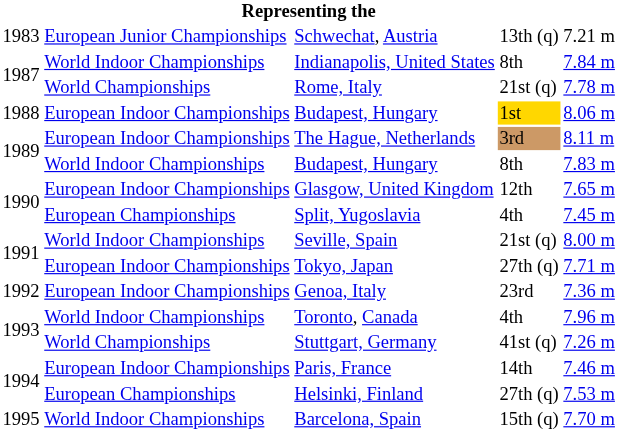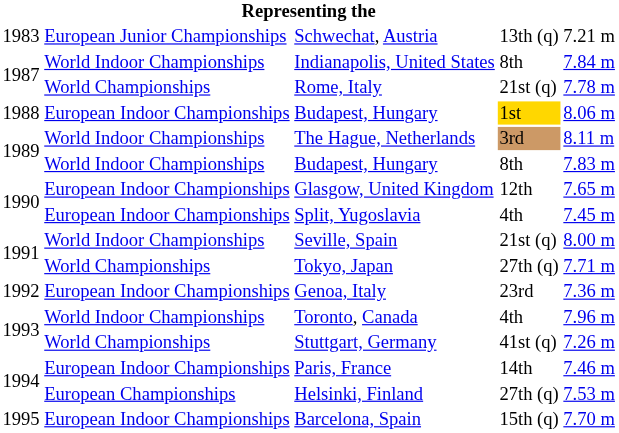The Hague, Netherlands | column 2: European Indoor Championships -> World Indoor Championships
Split, Yugoslavia | column 2: European Championships -> European Indoor Championships
Tokyo, Japan | column 2: European Indoor Championships -> World Championships
Barcelona, Spain | column 2: World Indoor Championships -> European Indoor Championships
